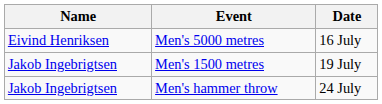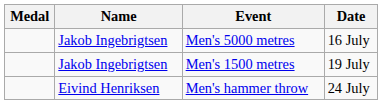+ column: Medal
Men's 5000 metres | Name: Eivind Henriksen -> Jakob Ingebrigtsen
Men's hammer throw | Name: Jakob Ingebrigtsen -> Eivind Henriksen
